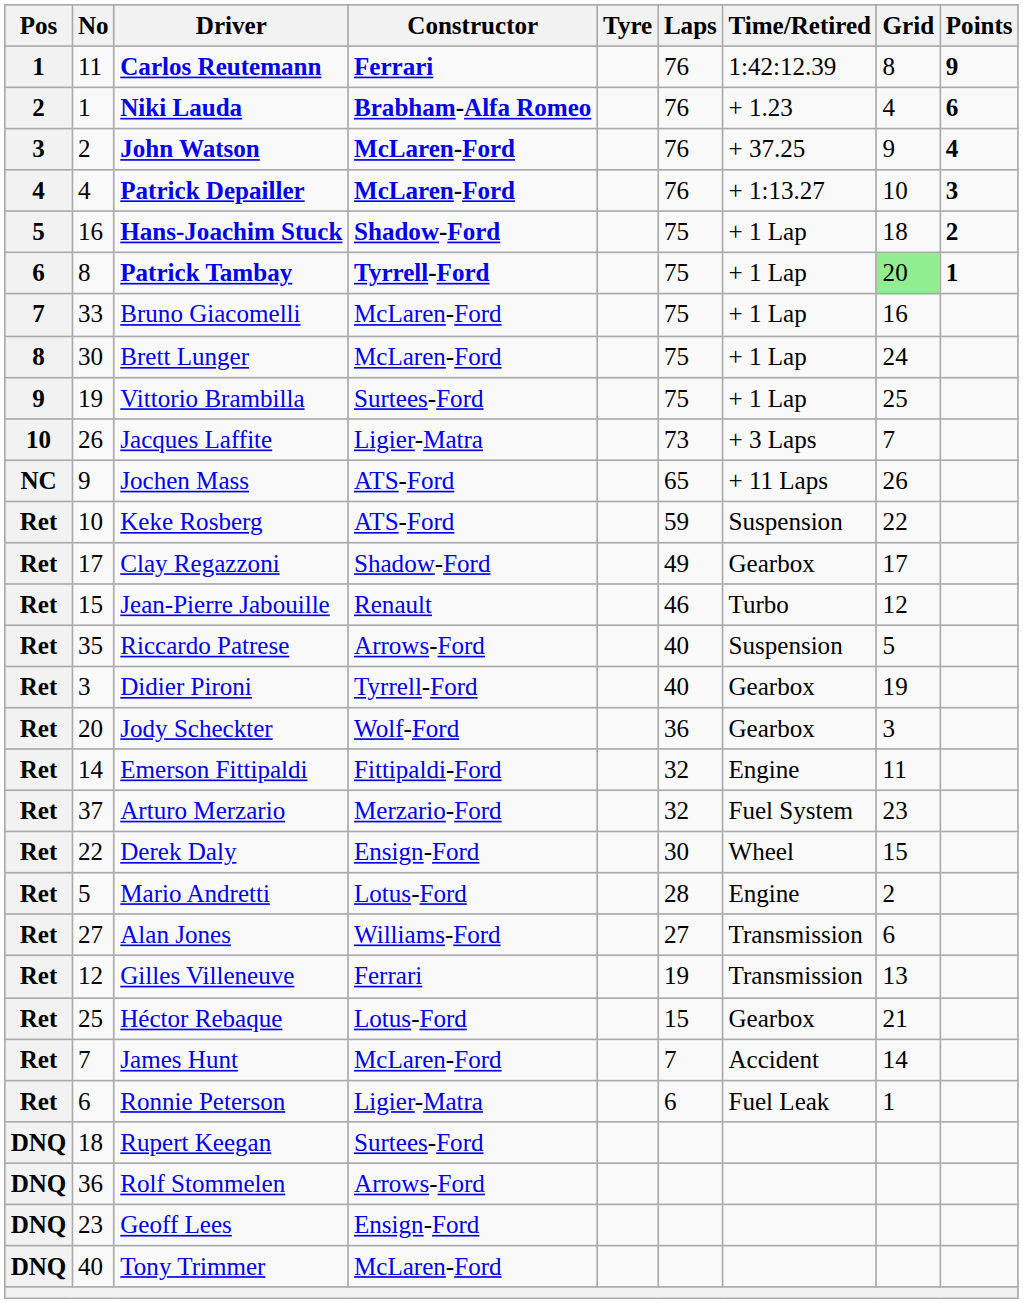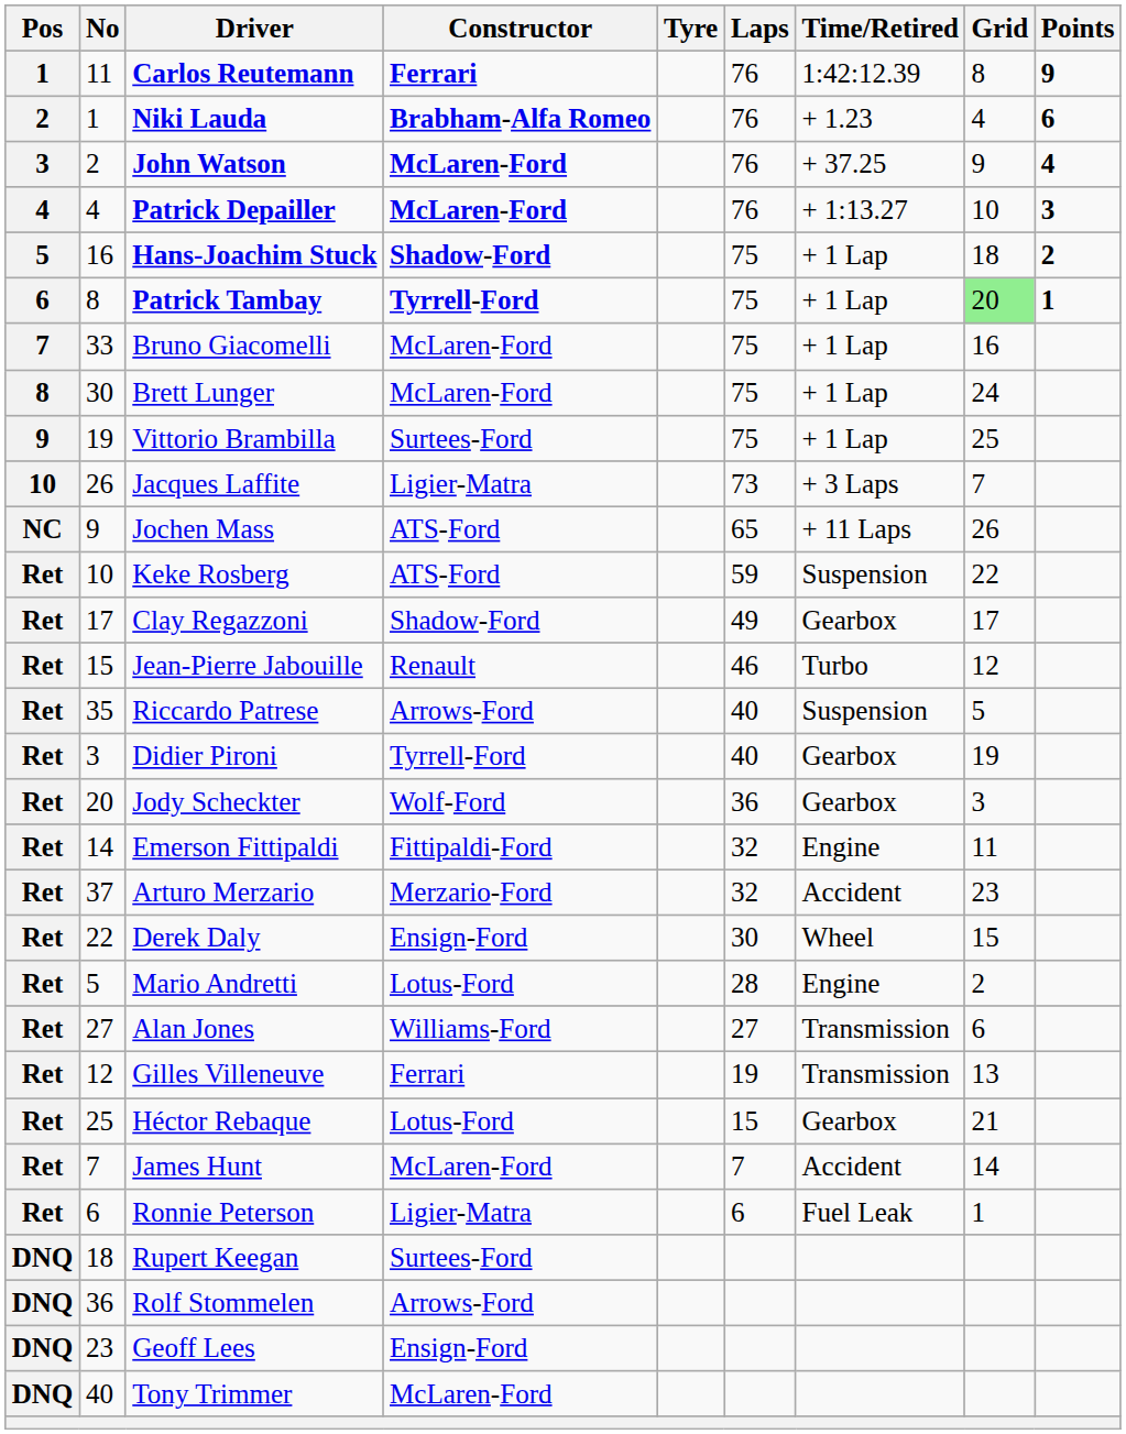Arturo Merzario | Time/Retired: Fuel System -> Accident
